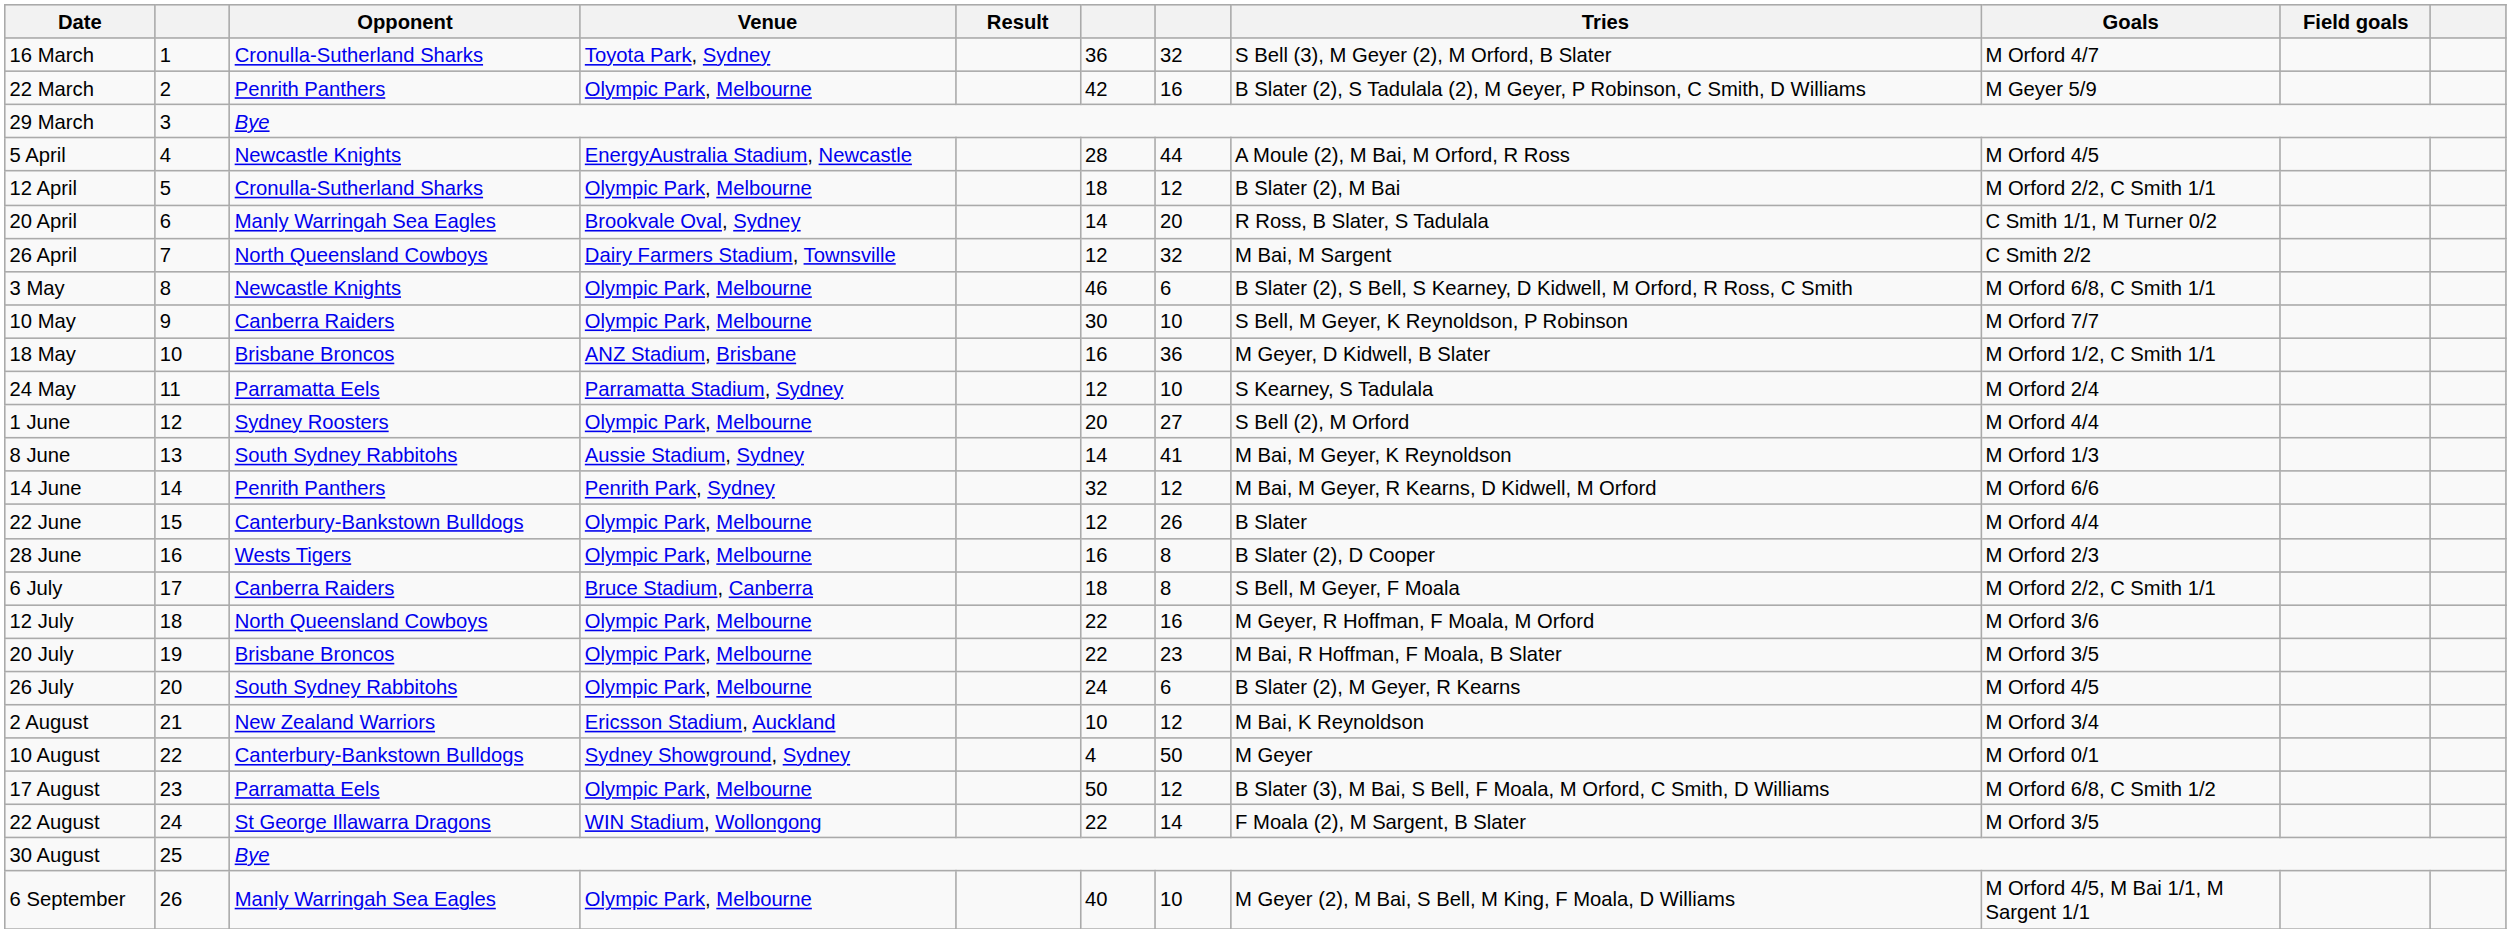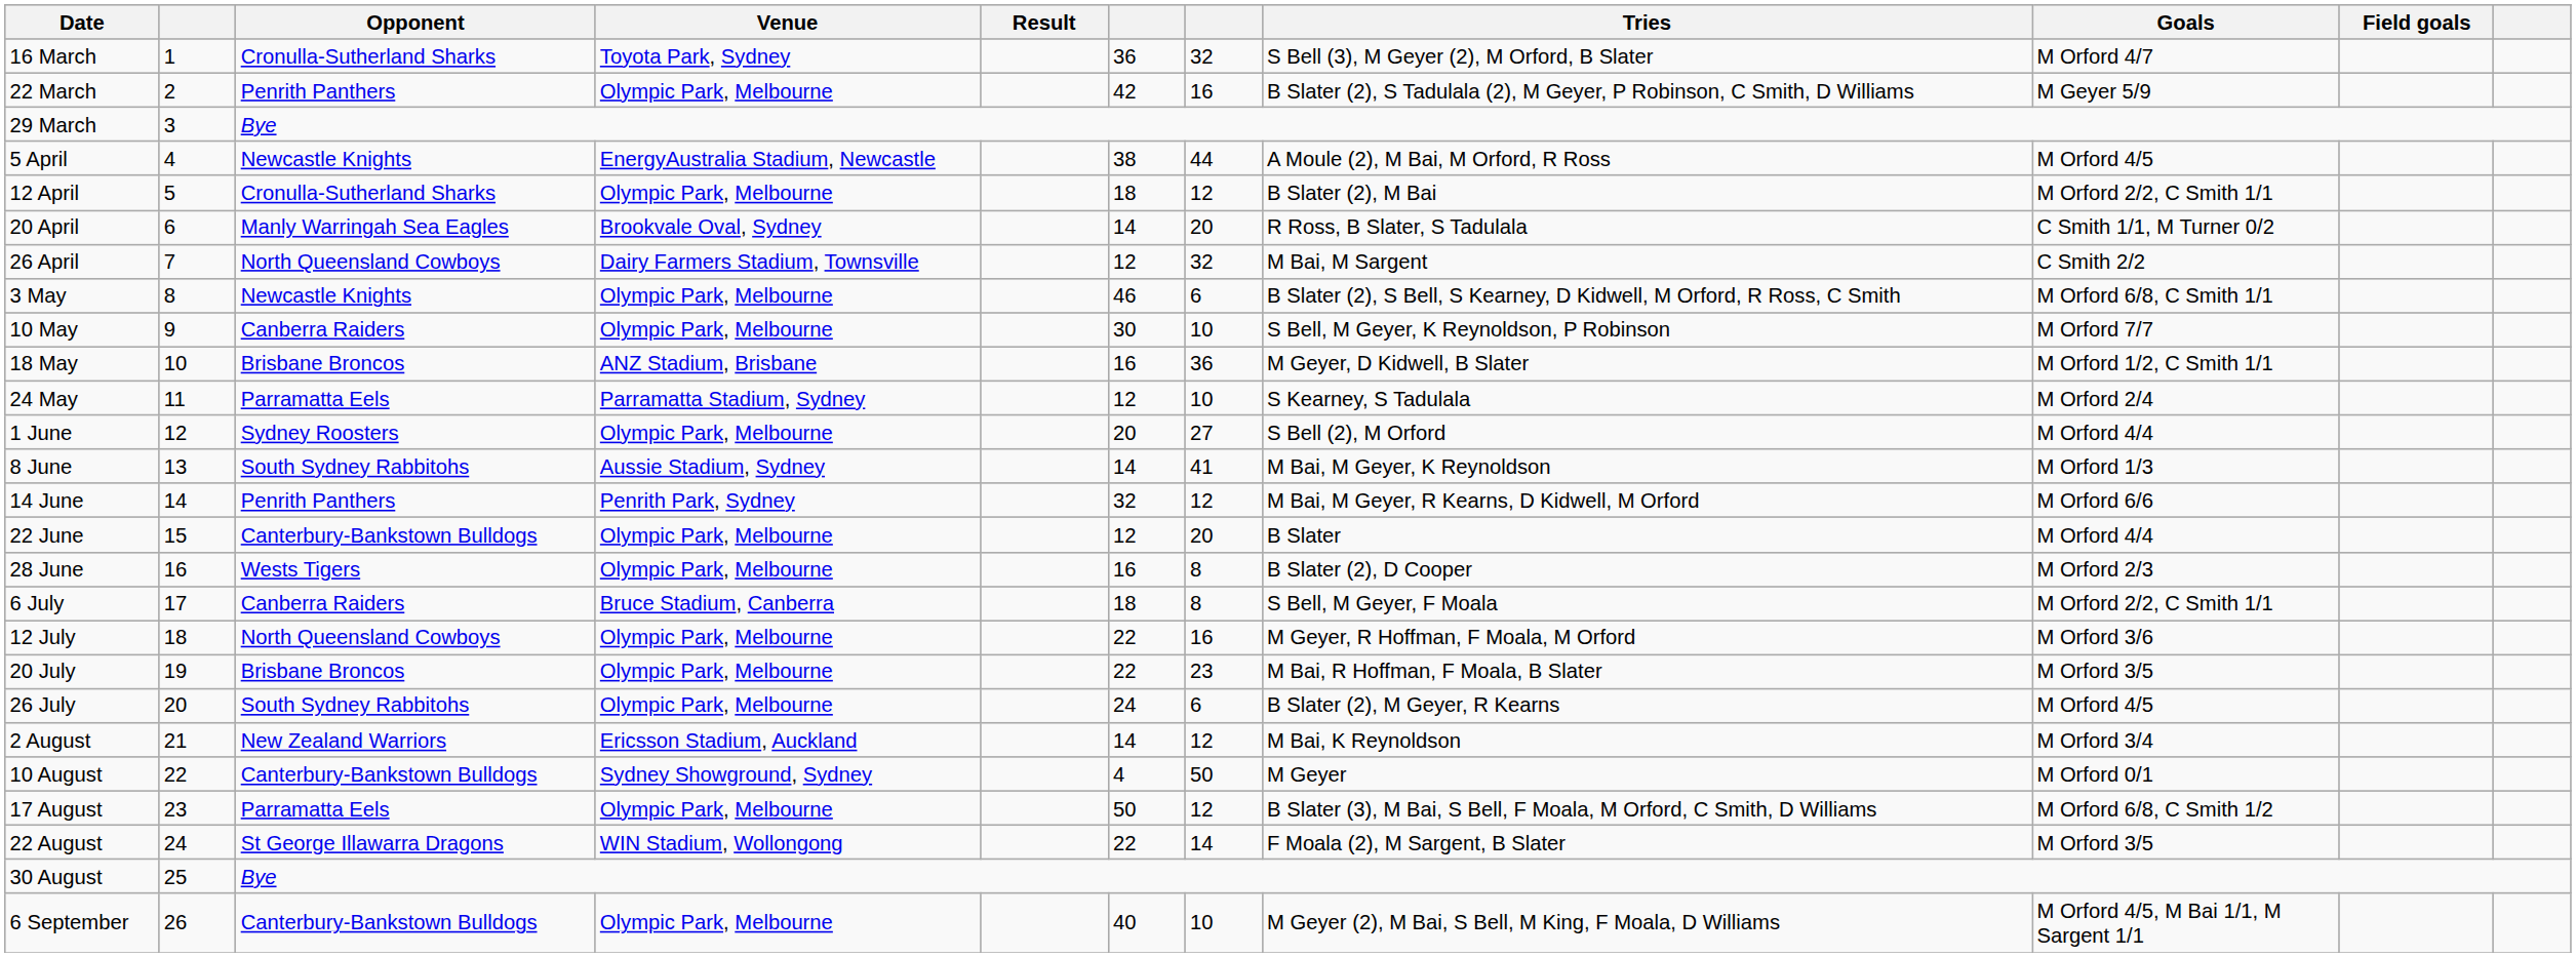5 April | column 6: 28 -> 38
22 June | column 7: 26 -> 20
2 August | column 6: 10 -> 14
6 September | Opponent: Manly Warringah Sea Eagles -> Canterbury-Bankstown Bulldogs
